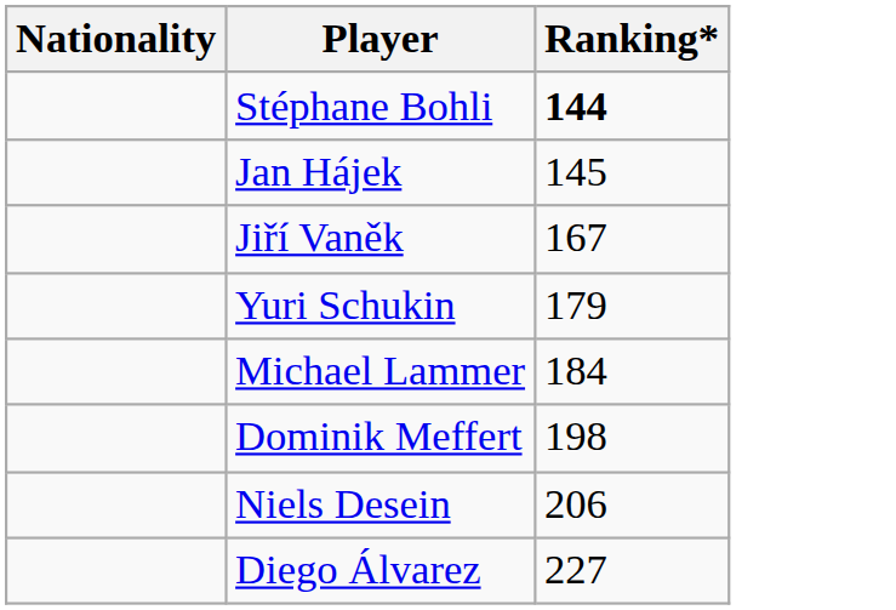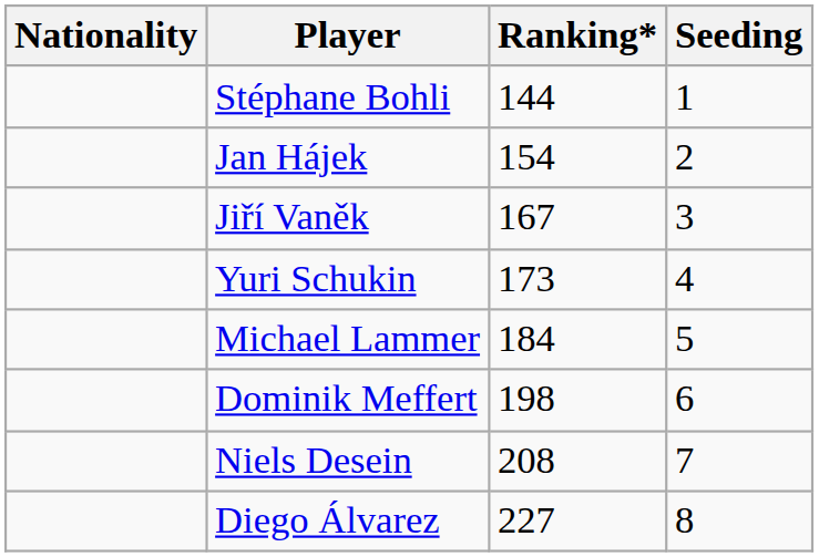+ column: Seeding | 1 | 2 | 3 | 4 | 5 | 6 | 7 | 8
Stéphane Bohli | Ranking*: bold -> normal
Jan Hájek | Ranking*: 145 -> 154
Yuri Schukin | Ranking*: 179 -> 173
Niels Desein | Ranking*: 206 -> 208
